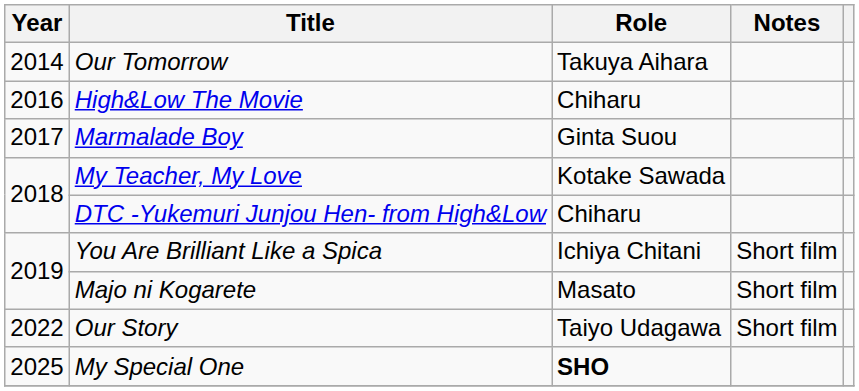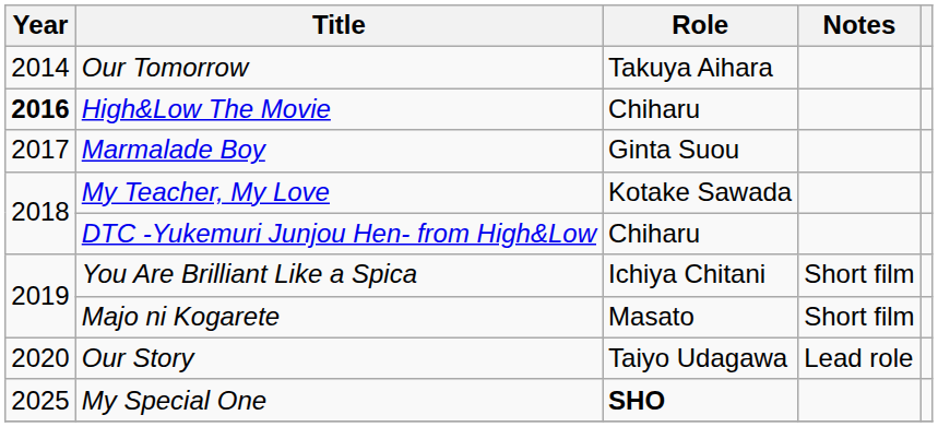High&Low The Movie | Year: normal -> bold
Our Story | Year: 2022 -> 2020
Our Story | Notes: Short film -> Lead role
